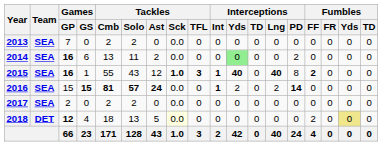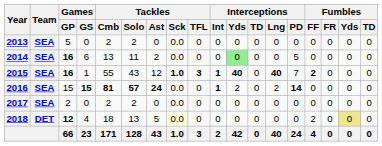2013 | Games / GP: 7 -> 5
2014 | Interceptions / PD: 2 -> 5
2015 | Interceptions / PD: 8 -> 7
